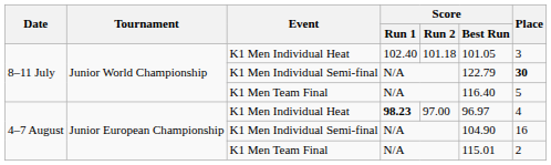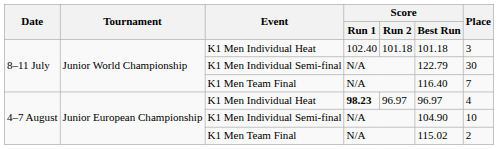8–11 July / K1 Men Individual Heat | Score / Best Run: 101.05 -> 101.18
8–11 July / K1 Men Individual Semi-final | Place: bold -> normal
8–11 July / K1 Men Team Final | Place: 5 -> 7
4–7 August / K1 Men Individual Heat | Score / Run 2: 97.00 -> 96.97
4–7 August / K1 Men Individual Semi-final | Place: 16 -> 10
4–7 August / K1 Men Team Final | Score / Best Run: 115.01 -> 115.02
